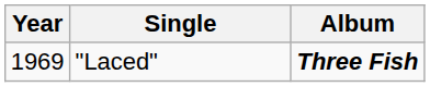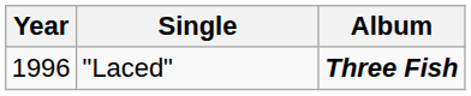"Laced" | Year: 1969 -> 1996
